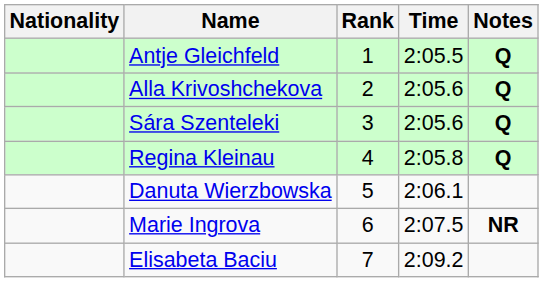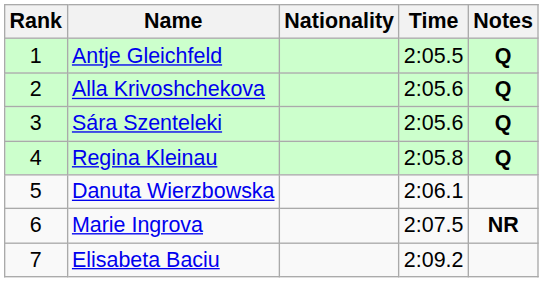columns swapped: Rank <-> Nationality
